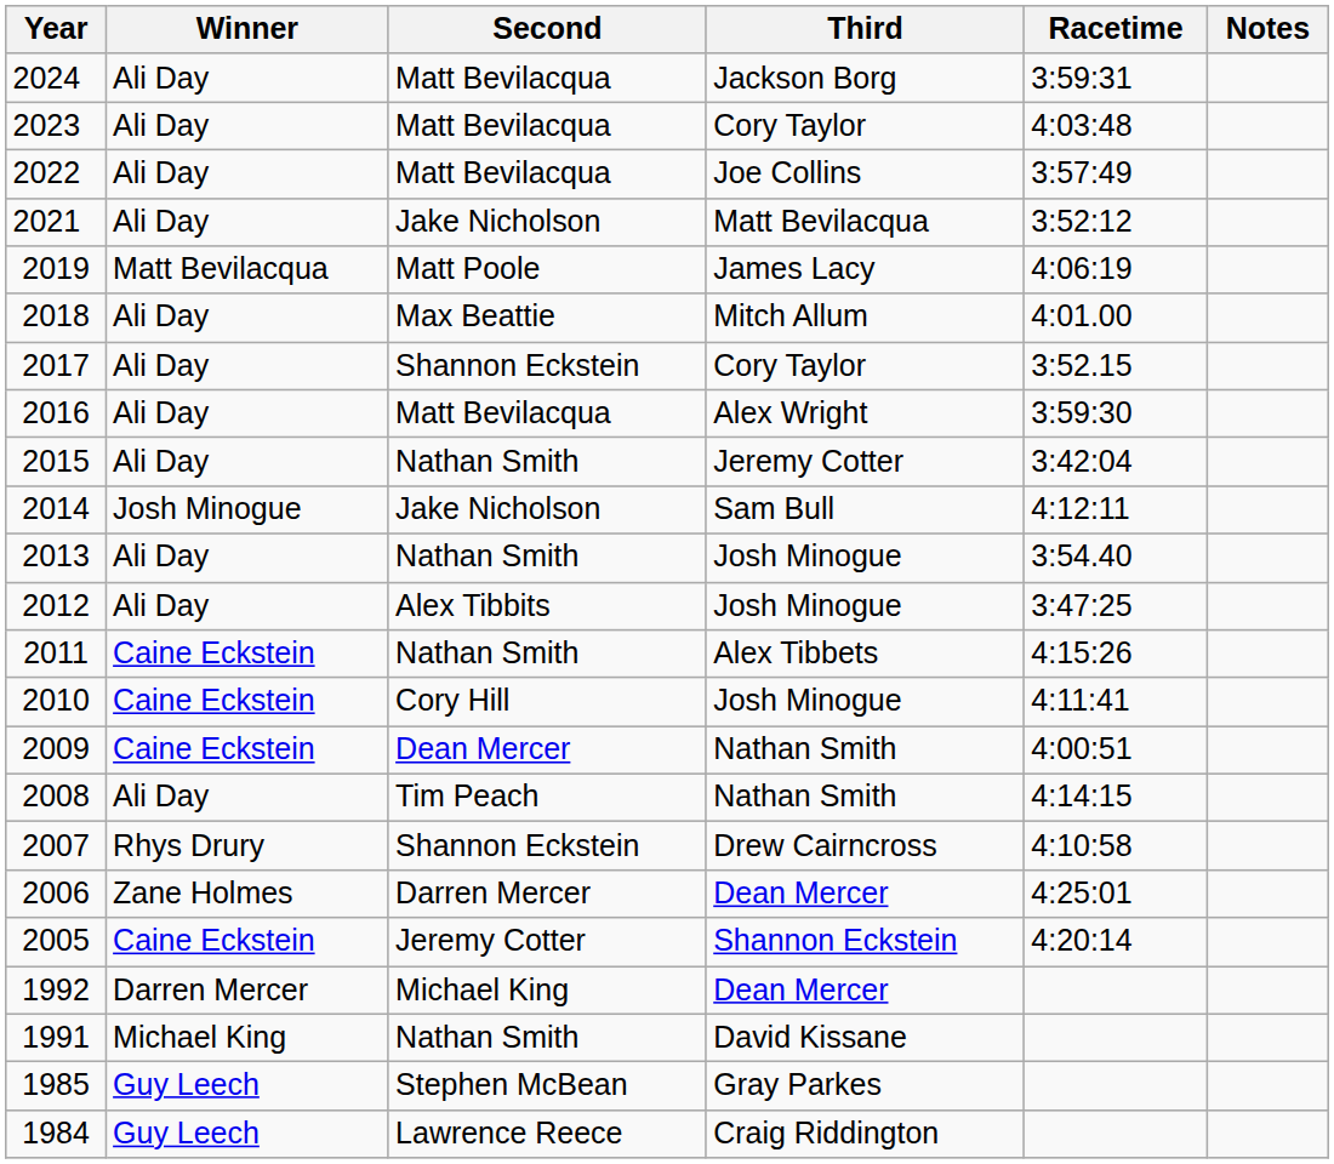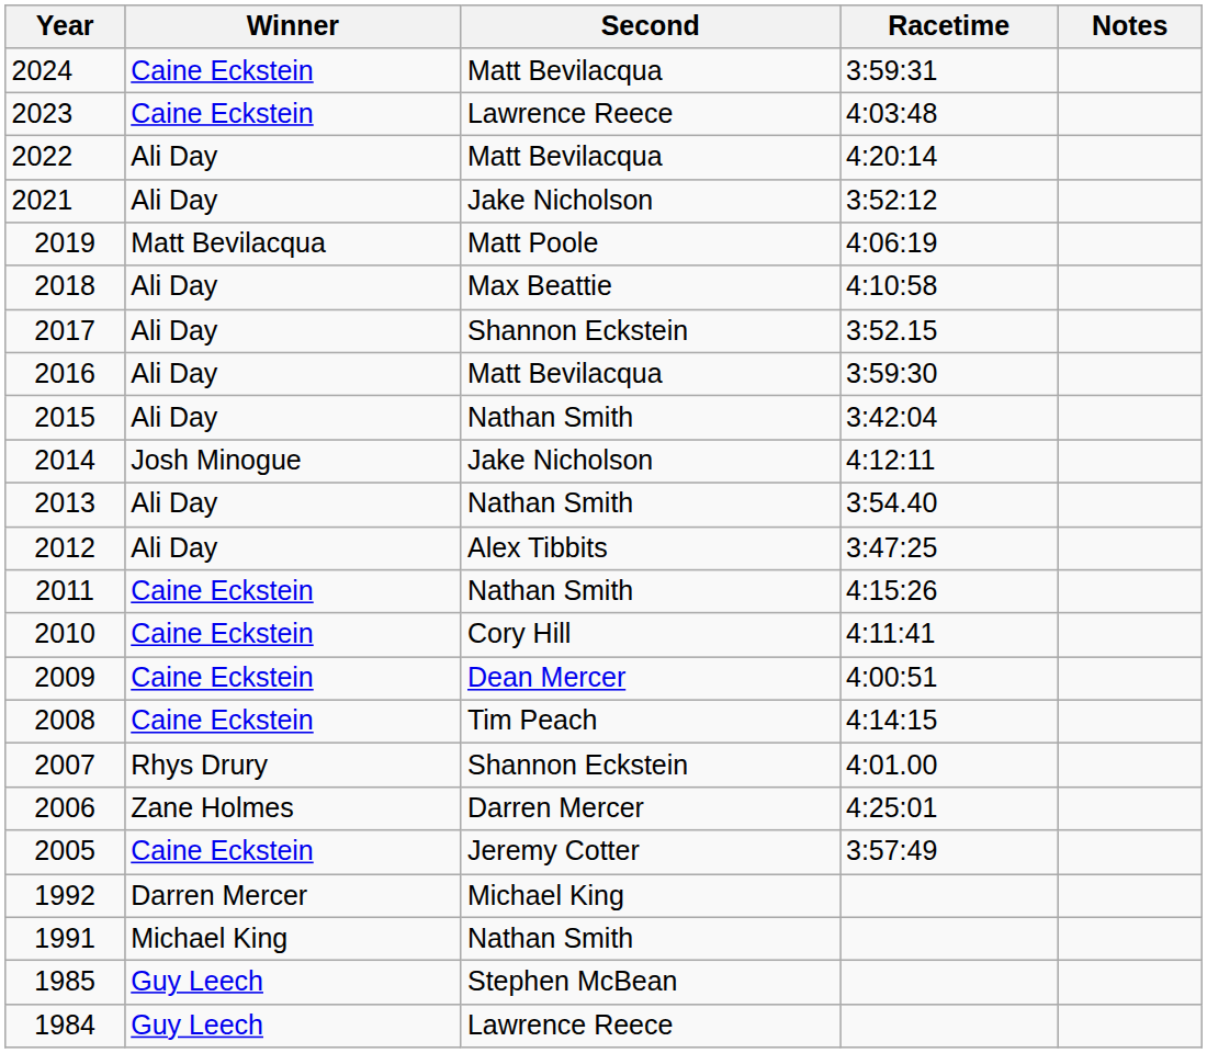- column: Third | Jackson Borg | Cory Taylor | Joe Collins | Matt Bevilacqua | James Lacy | Mitch Allum | Cory Taylor | Alex Wright | Jeremy Cotter | Sam Bull | Josh Minogue | Josh Minogue | Alex Tibbets | Josh Minogue | Nathan Smith | Nathan Smith | Drew Cairncross | Dean Mercer | Shannon Eckstein | Dean Mercer | David Kissane | Gray Parkes | Craig Riddington
2024 | Winner: Ali Day -> Caine Eckstein
2023 | Winner: Ali Day -> Caine Eckstein
2023 | Second: Matt Bevilacqua -> Lawrence Reece
2022 | Racetime: 3:57:49 -> 4:20:14
2018 | Racetime: 4:01.00 -> 4:10:58
2008 | Winner: Ali Day -> Caine Eckstein
2007 | Racetime: 4:10:58 -> 4:01.00
2005 | Racetime: 4:20:14 -> 3:57:49
